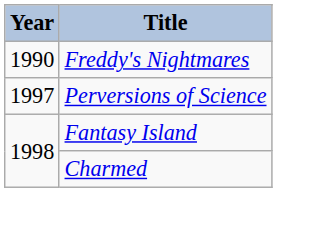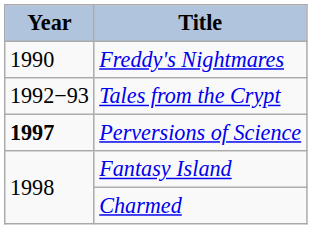+ row: 1992−93 | Tales from the Crypt
Perversions of Science | Year: normal -> bold
